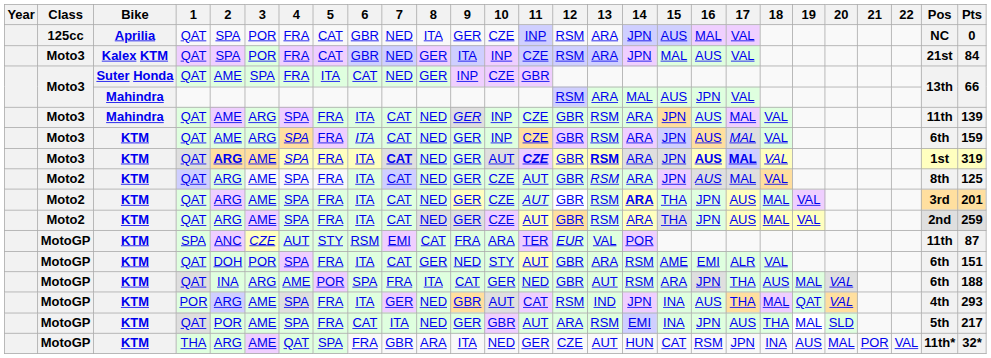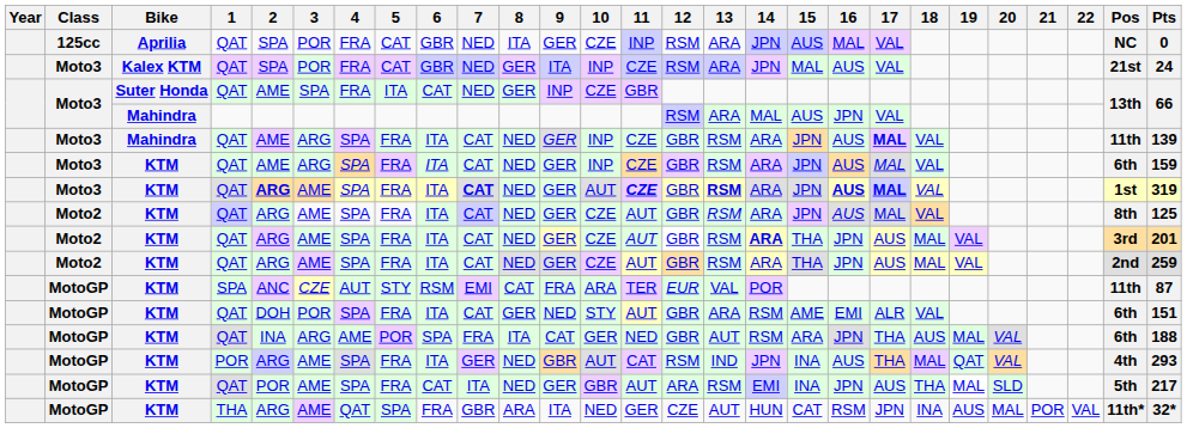Kalex KTM | Pts: 84 -> 24
Mahindra / QAT | 17: normal -> bold
